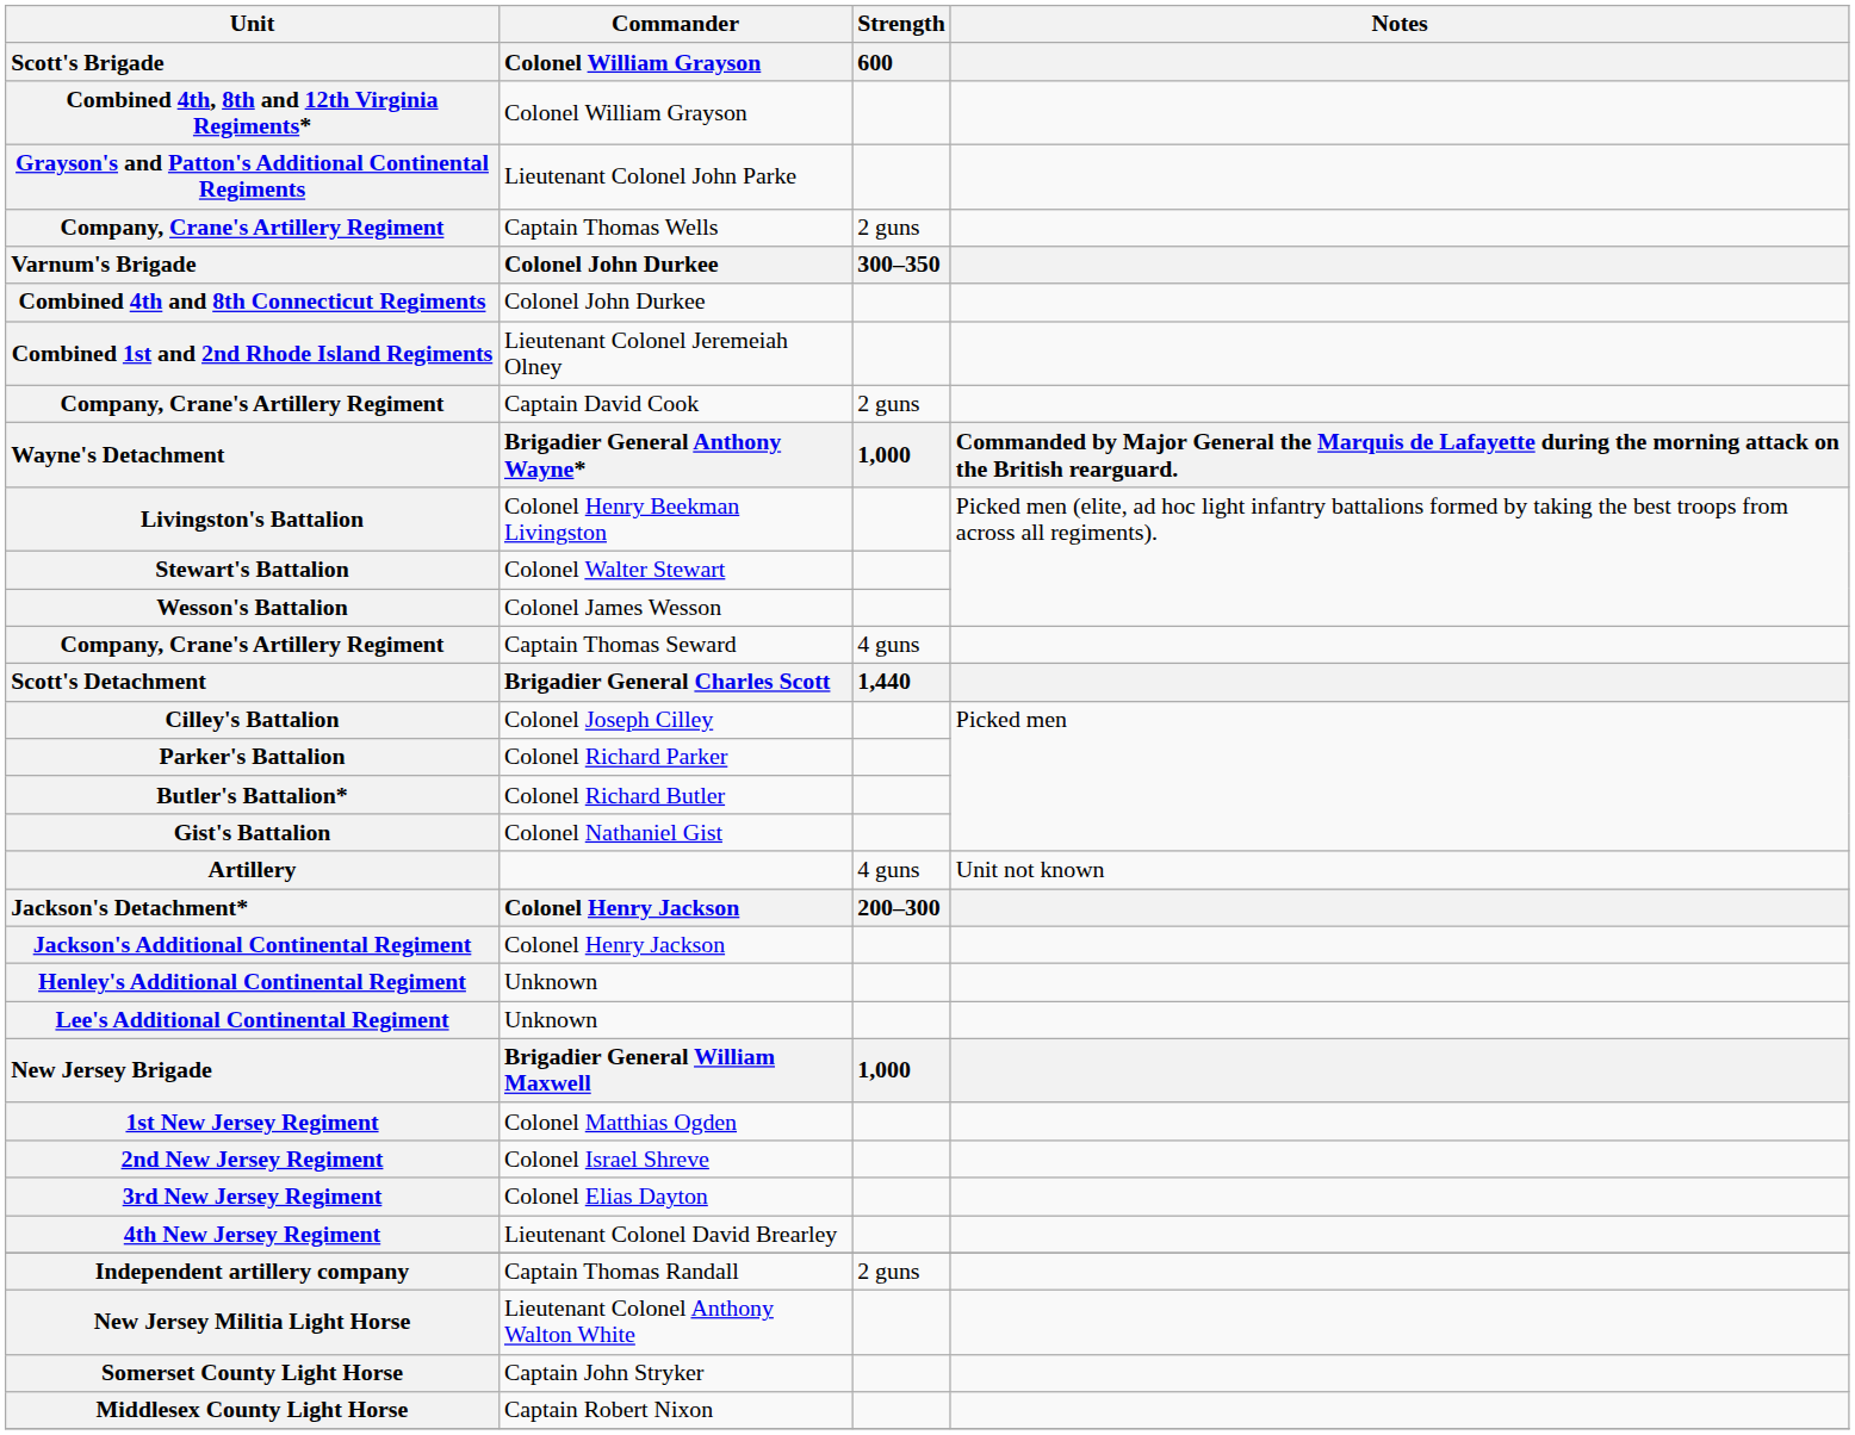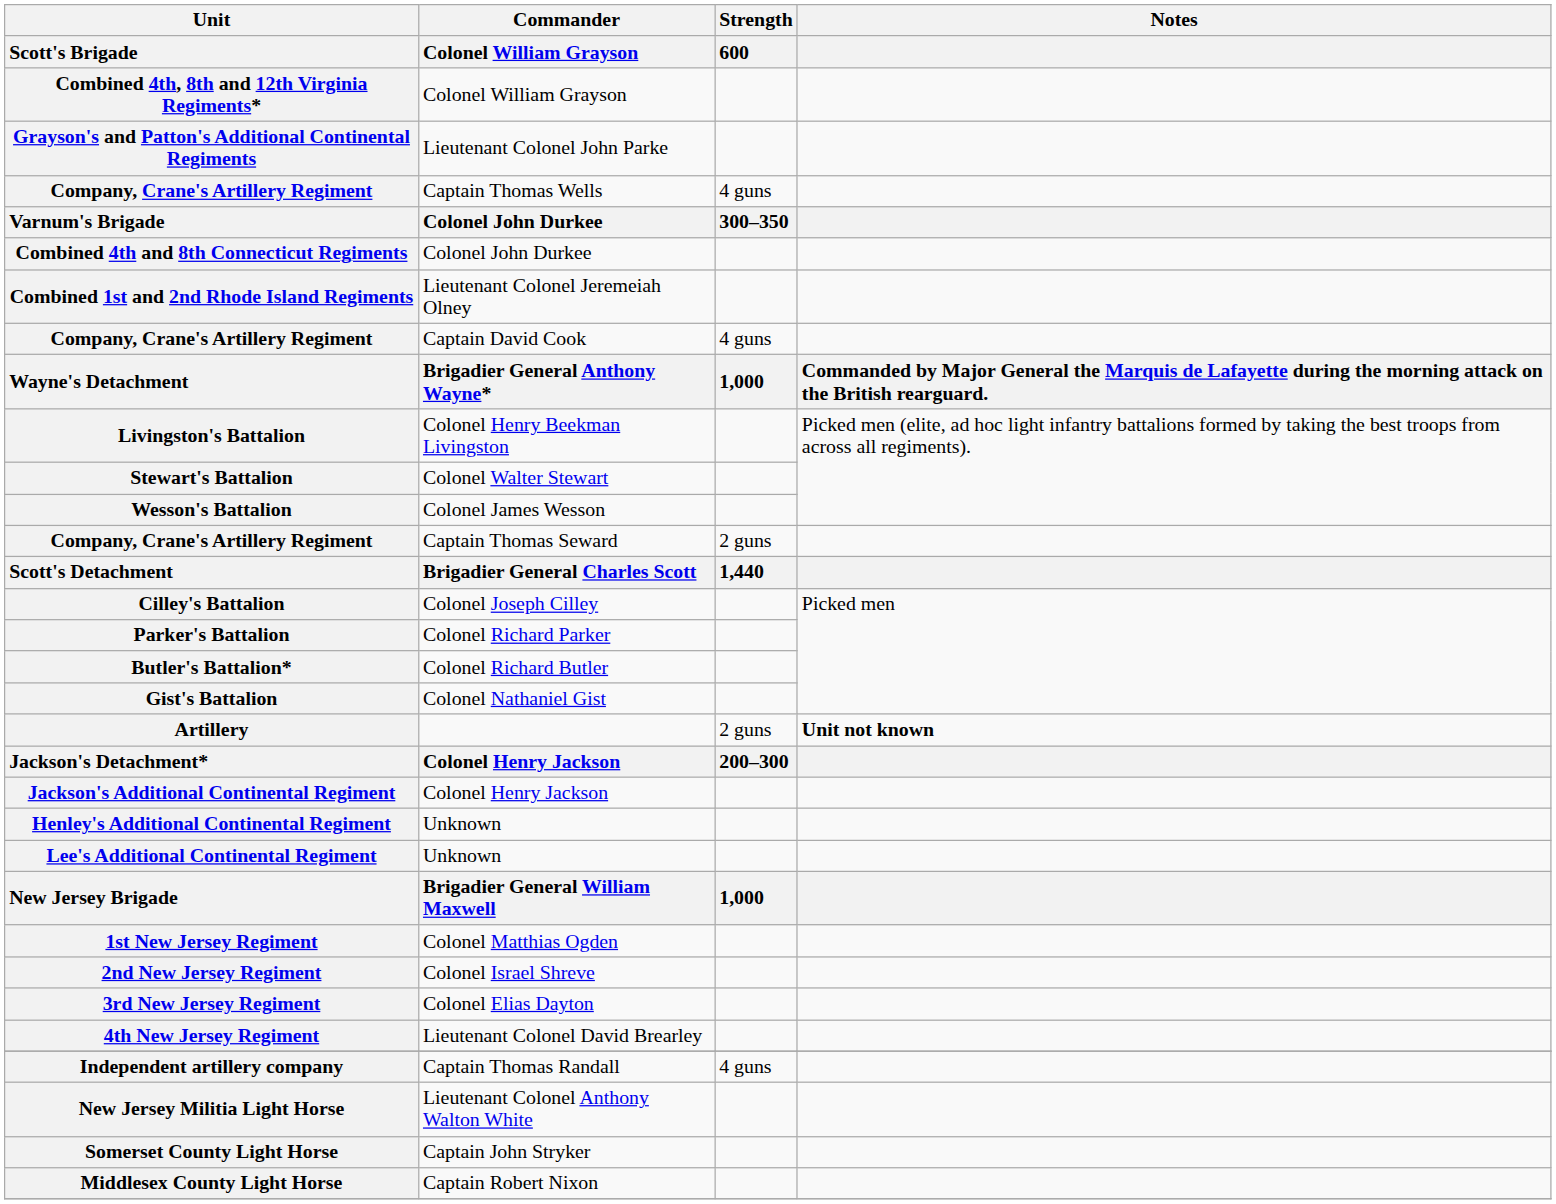Company, Crane's Artillery Regiment / Captain Thomas Wells | Strength / 600: 2 guns -> 4 guns
Company, Crane's Artillery Regiment / Captain David Cook | Strength / 600: 2 guns -> 4 guns
Company, Crane's Artillery Regiment / Captain Thomas Seward | Strength / 600: 4 guns -> 2 guns
Artillery | Strength / 600: 4 guns -> 2 guns
Artillery | Notes: normal -> bold
Independent artillery company | Strength / 600: 2 guns -> 4 guns
